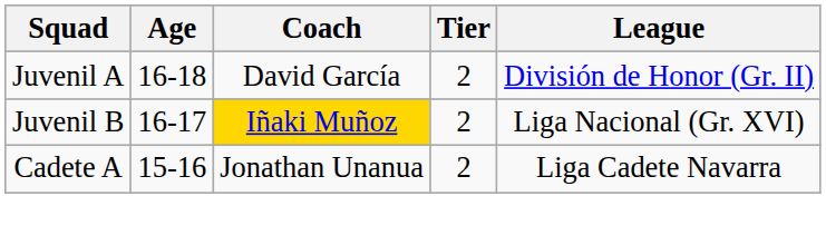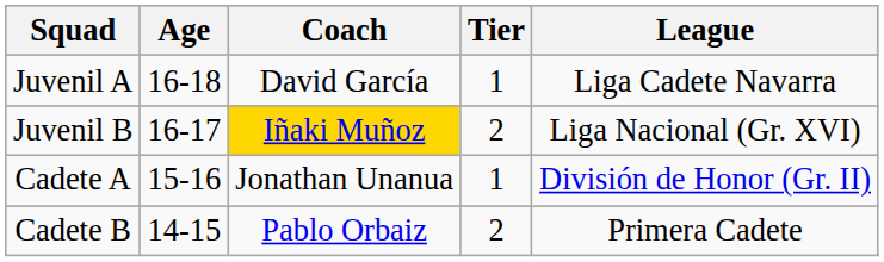Juvenil A | Tier: 2 -> 1
Juvenil A | League: División de Honor (Gr. II) -> Liga Cadete Navarra
Cadete A | Tier: 2 -> 1
Cadete A | League: Liga Cadete Navarra -> División de Honor (Gr. II)
+ row: Cadete B | 14-15 | Pablo Orbaiz | 2 | Primera Cadete
